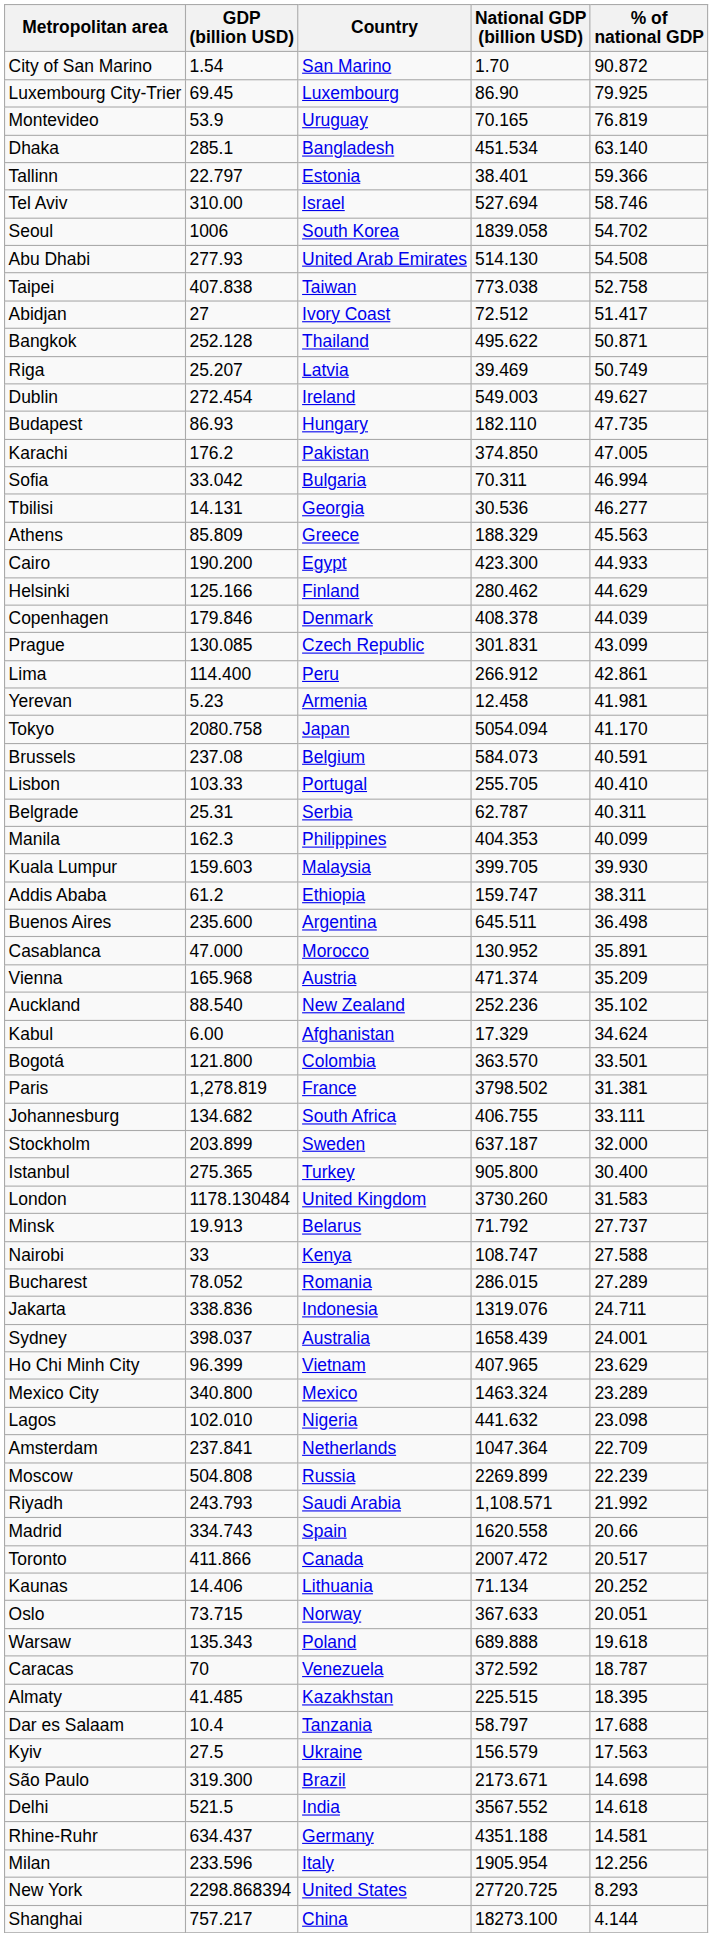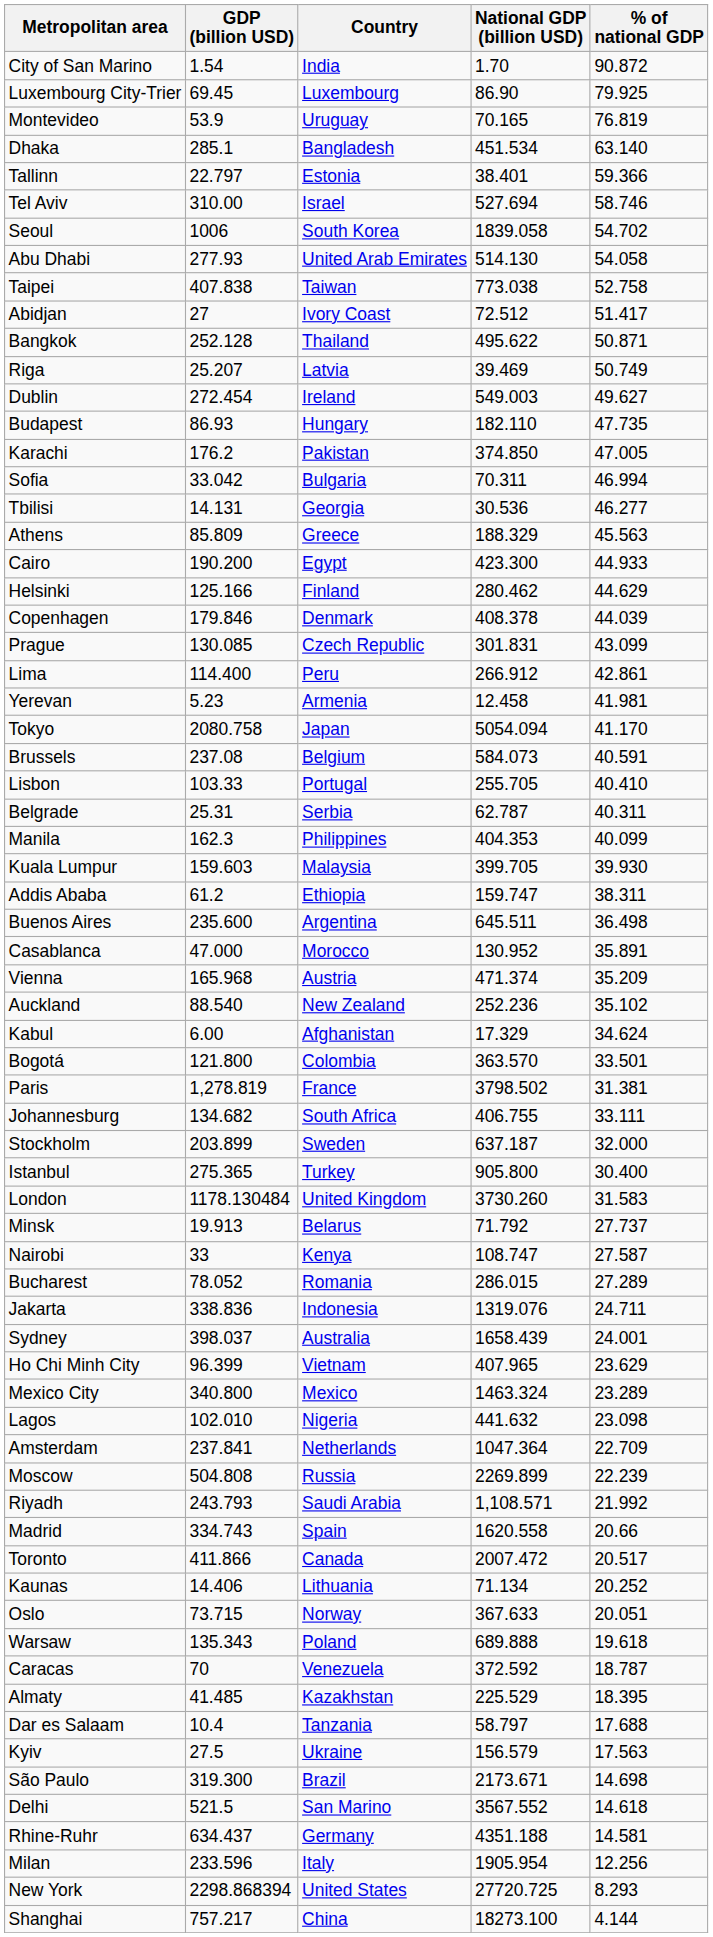City of San Marino | Country: San Marino -> India
Abu Dhabi | % of national GDP: 54.508 -> 54.058
Nairobi | % of national GDP: 27.588 -> 27.587
Almaty | National GDP (billion USD): 225.515 -> 225.529
Delhi | Country: India -> San Marino
